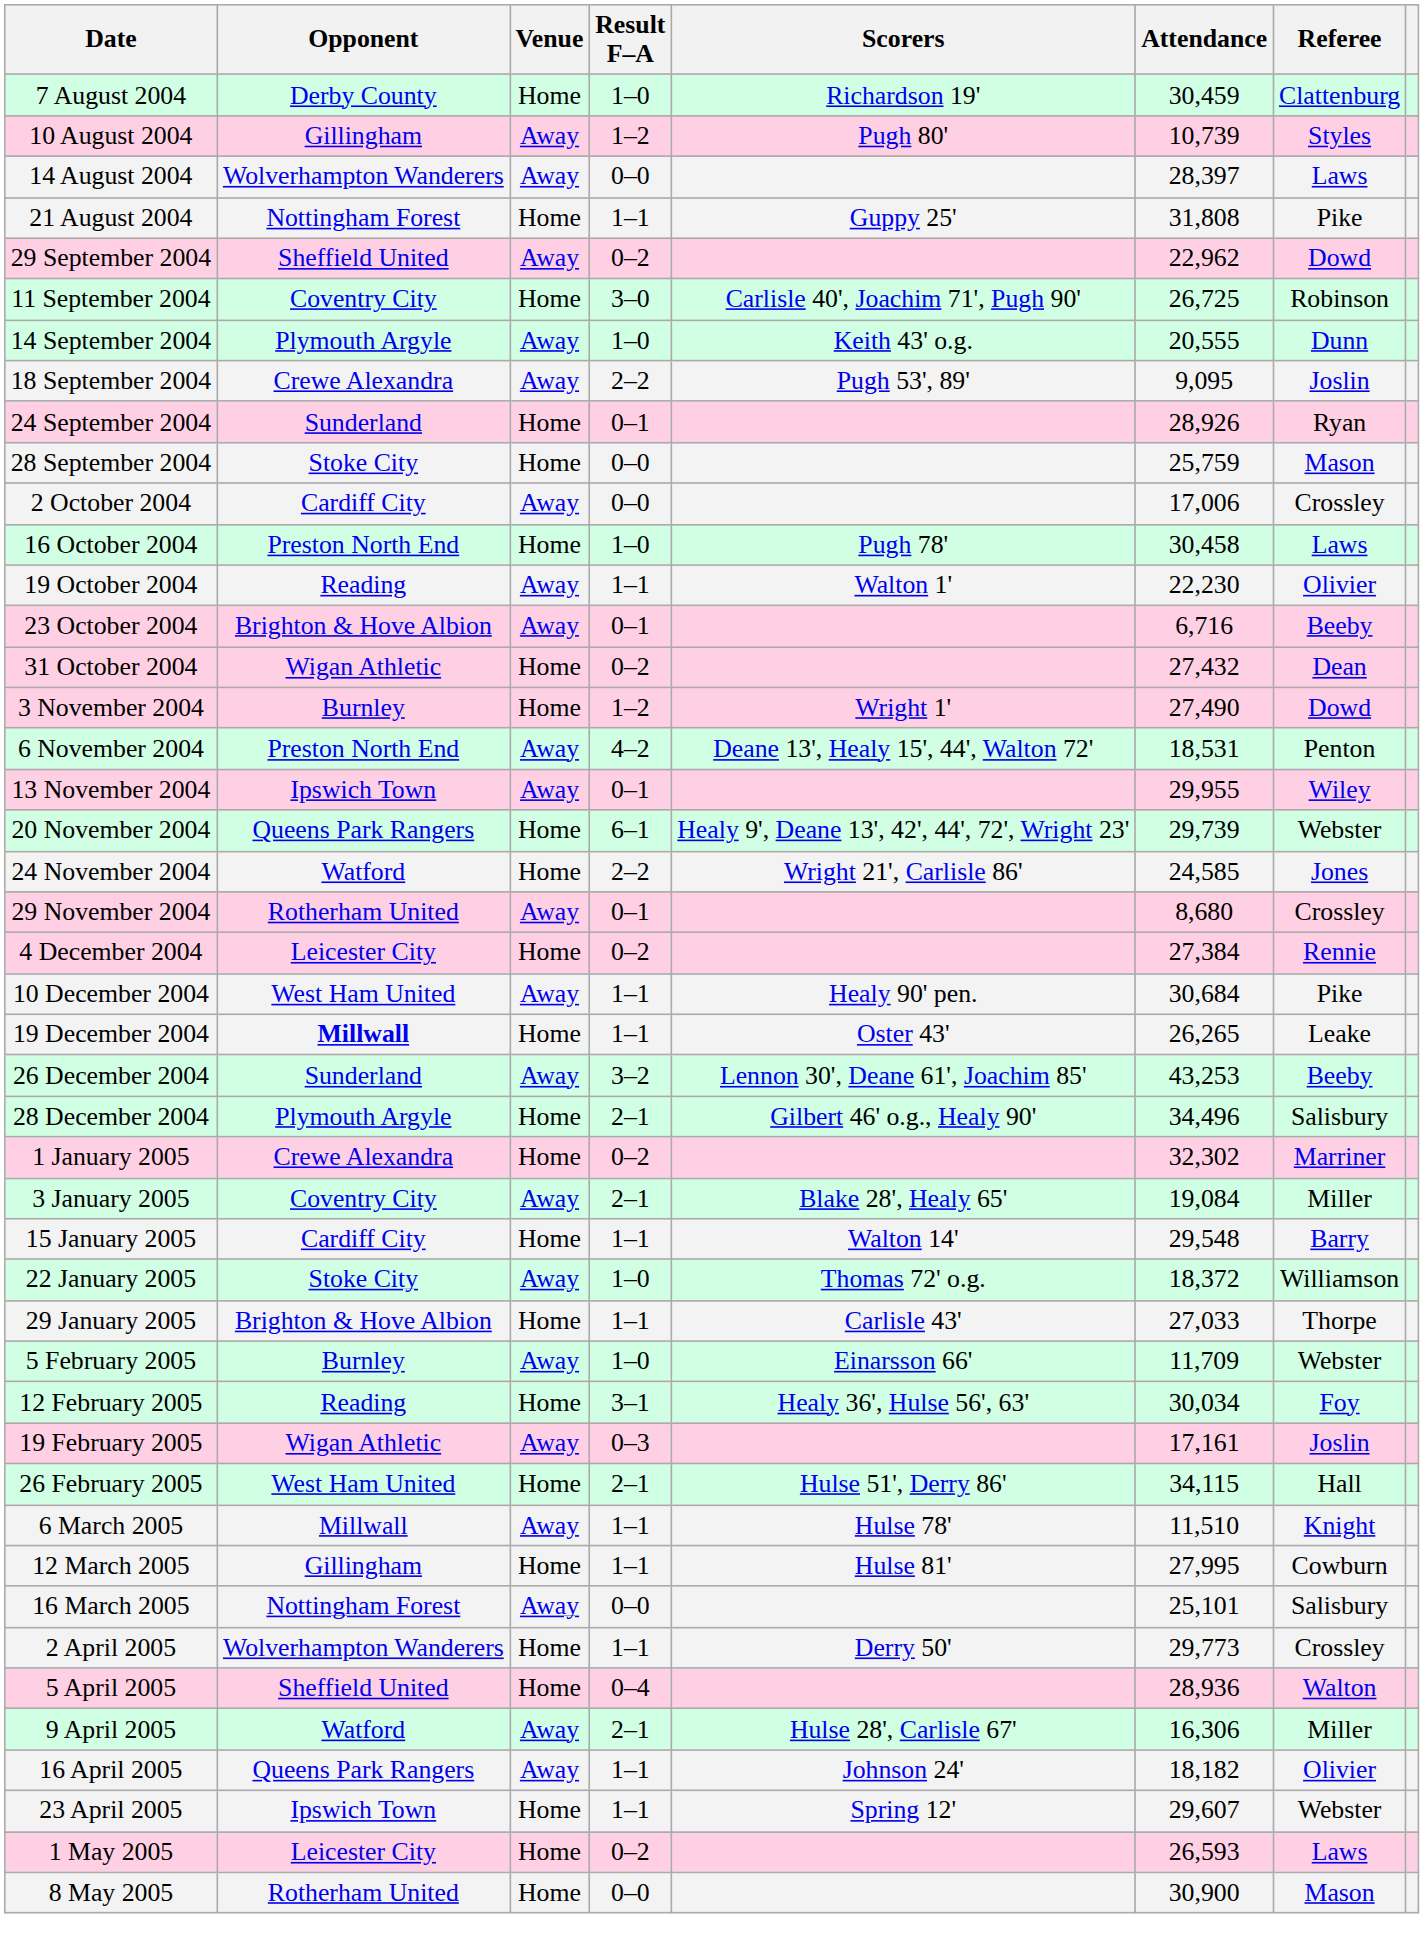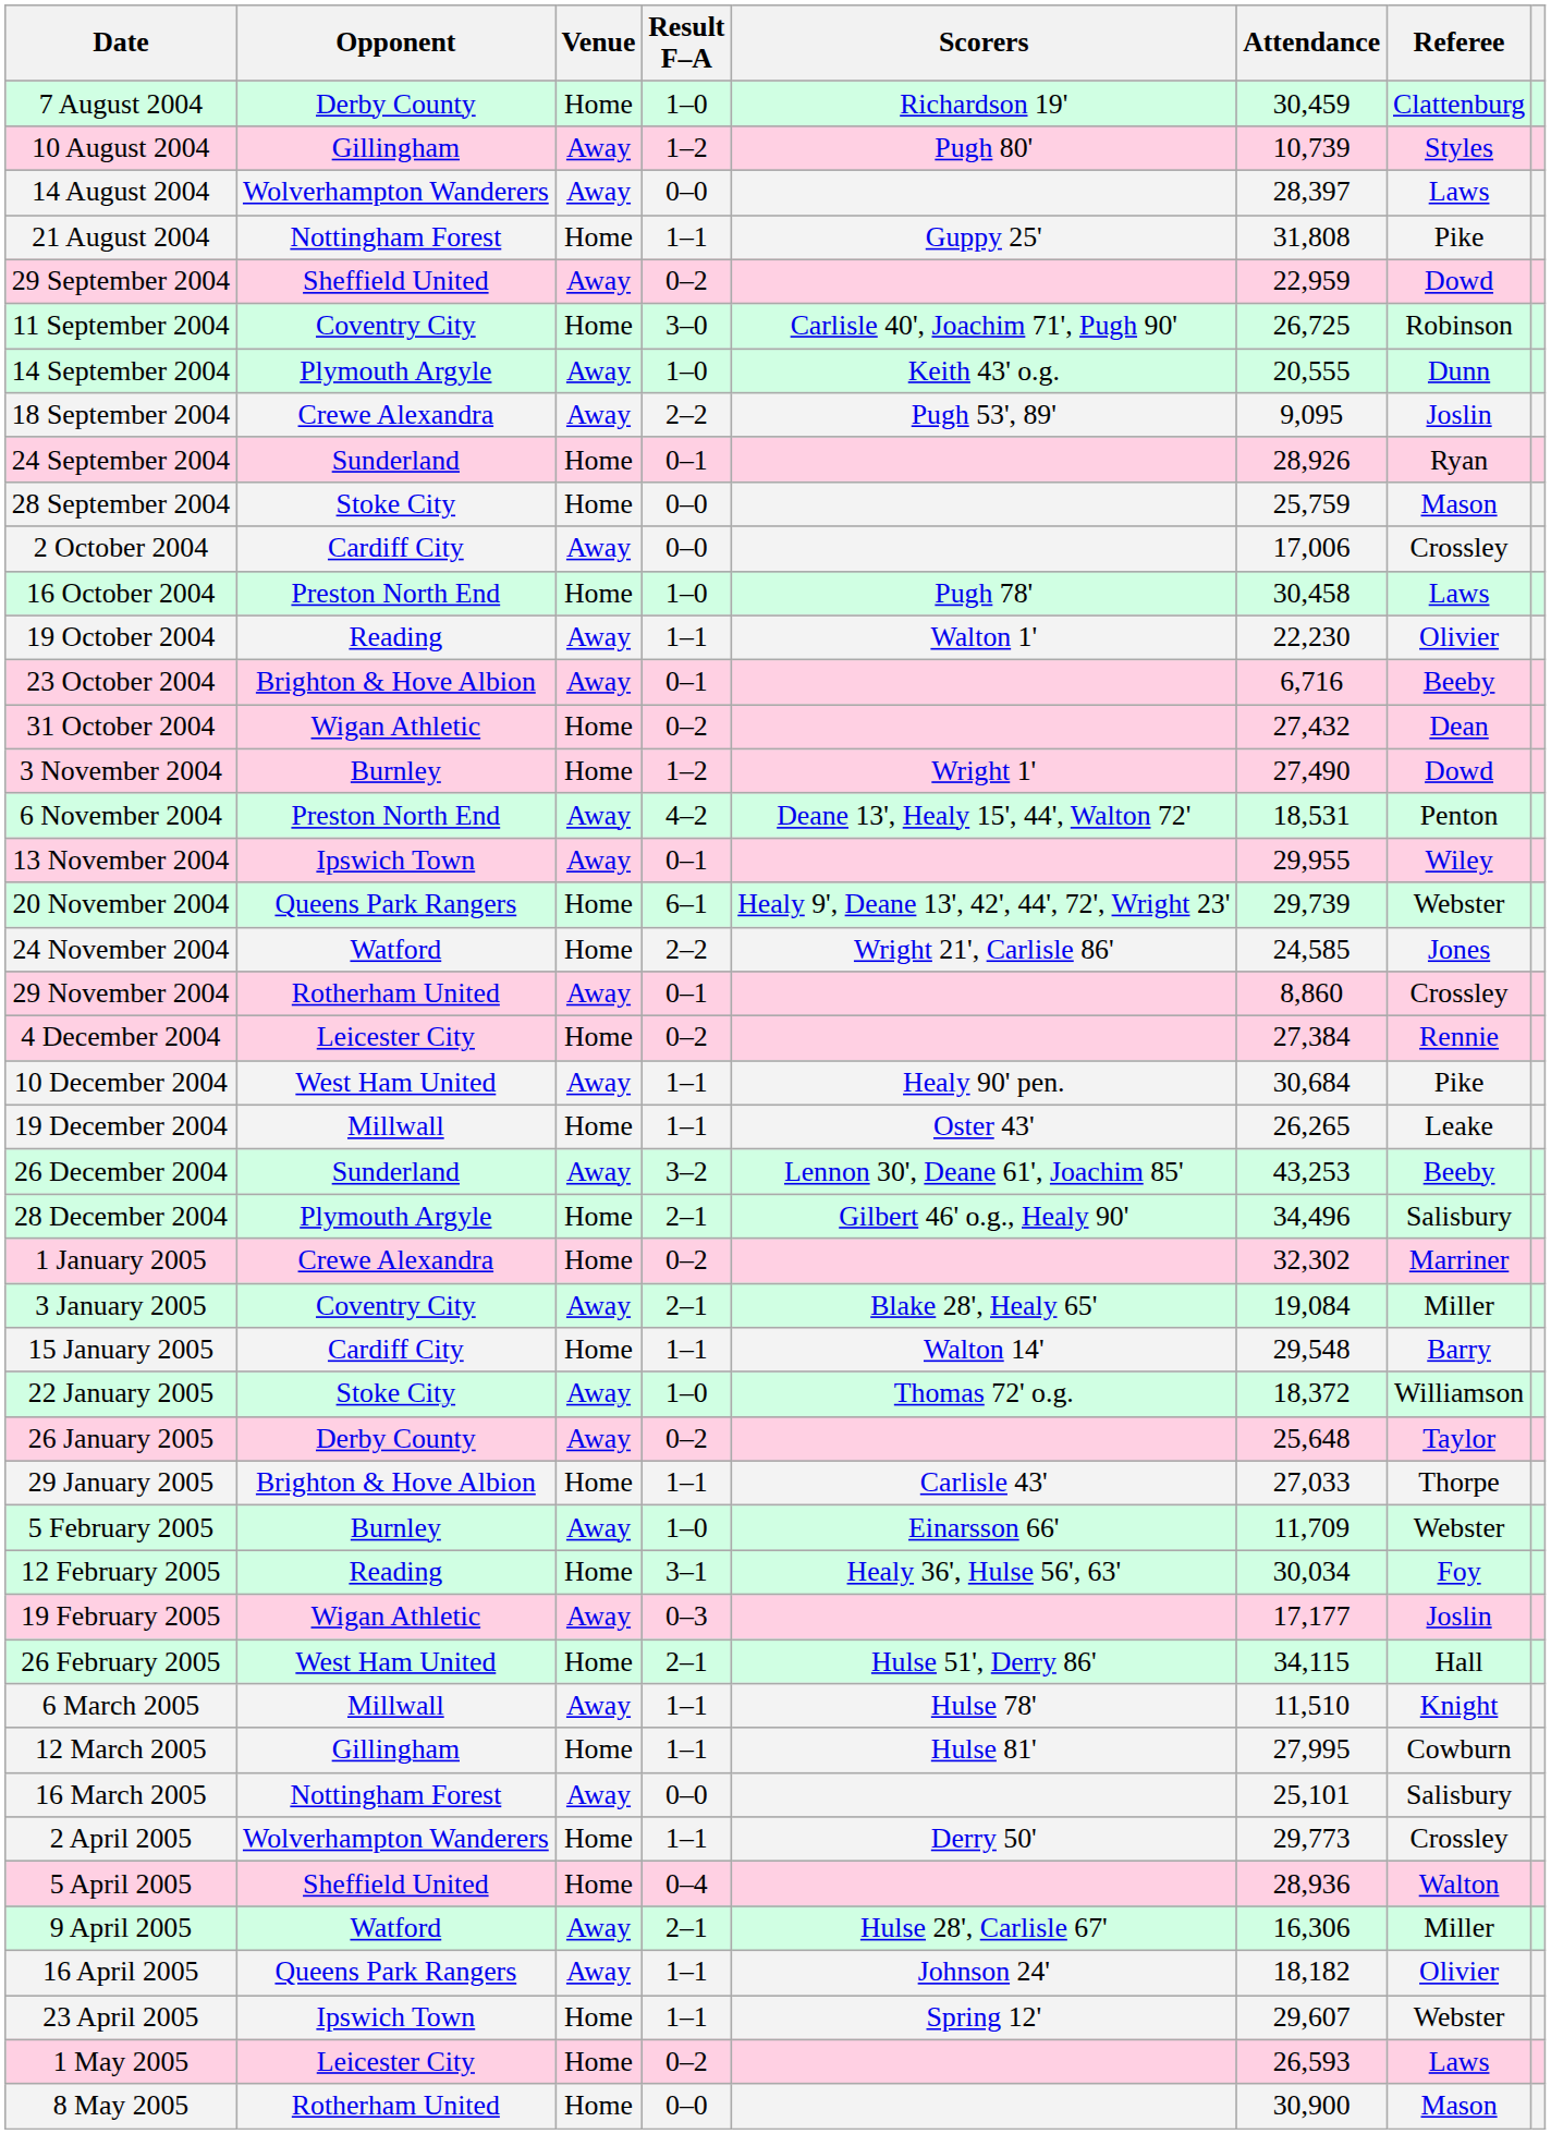29 September 2004 | Attendance: 22,962 -> 22,959
29 November 2004 | Attendance: 8,680 -> 8,860
19 December 2004 | Opponent: bold -> normal
+ row: 26 January 2005 | Derby County | Away | 0–2 | 25,648 | Taylor
19 February 2005 | Attendance: 17,161 -> 17,177
